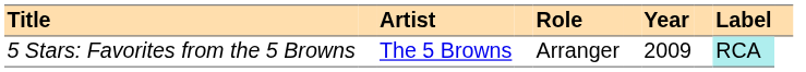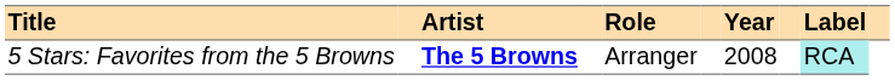5 Stars: Favorites from the 5 Browns | Artist: normal -> bold
5 Stars: Favorites from the 5 Browns | Year: 2009 -> 2008
